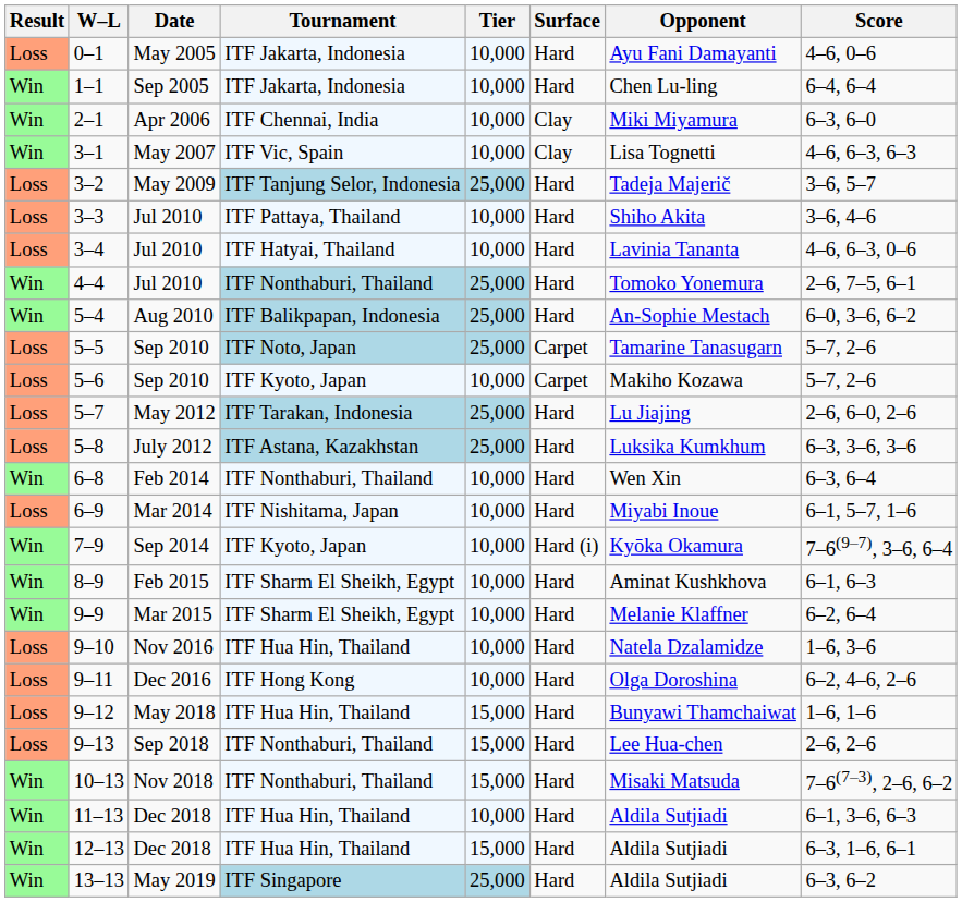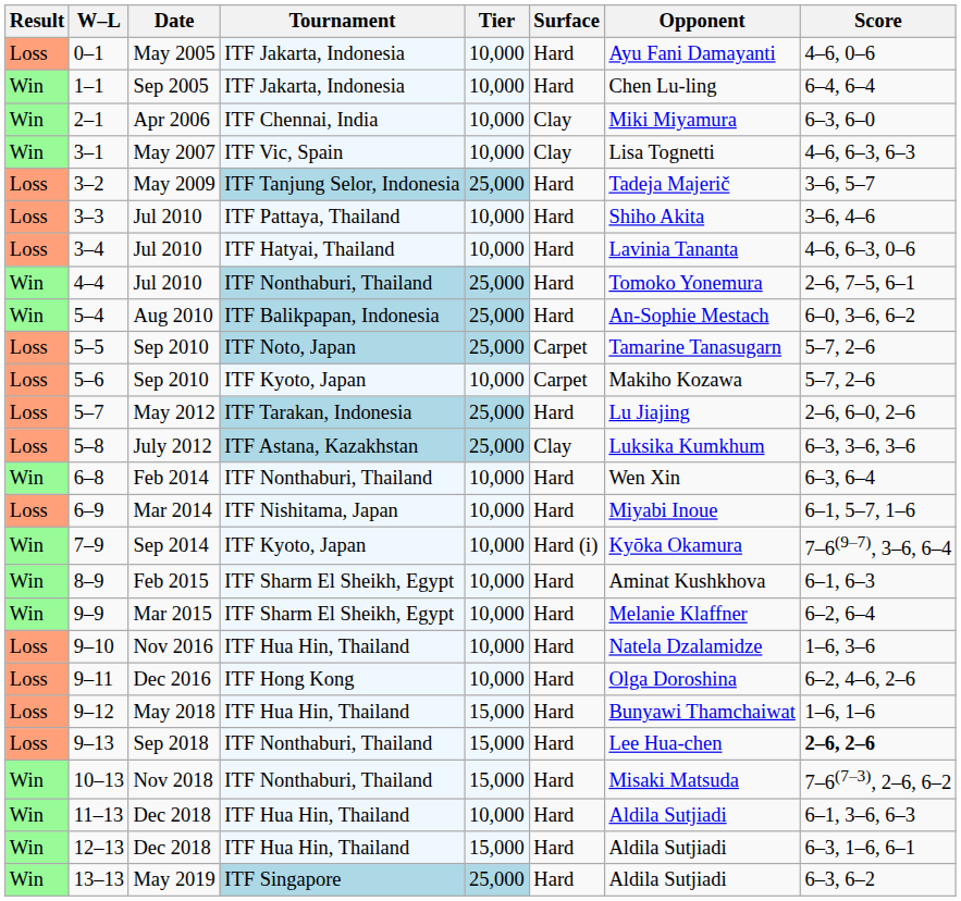5–8 | Surface: Hard -> Clay
9–13 | Score: normal -> bold
